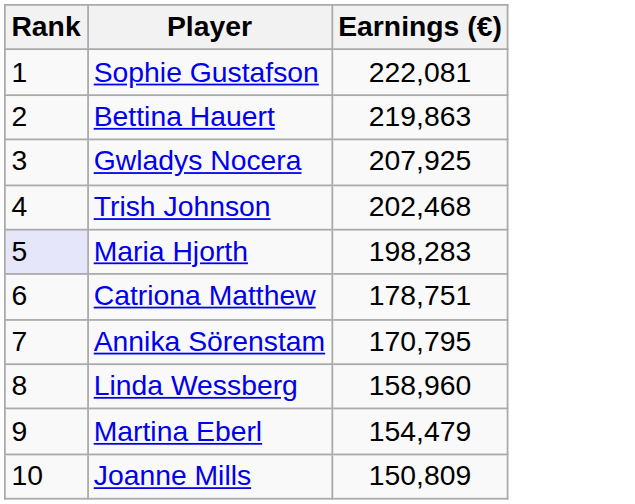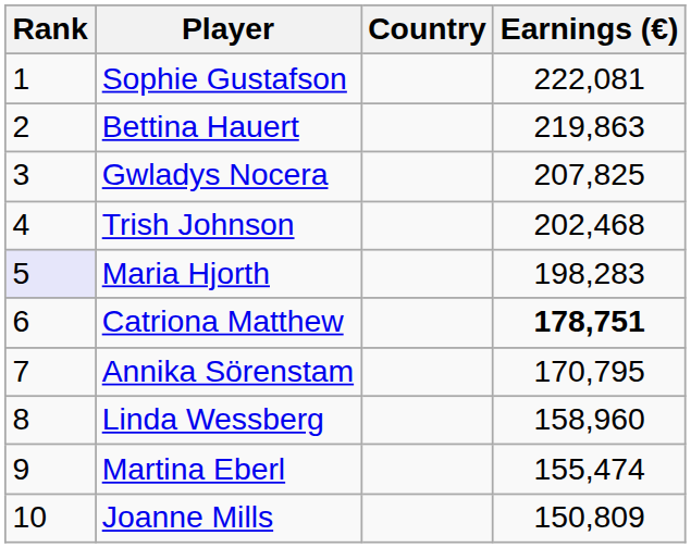+ column: Country
Gwladys Nocera | Earnings (€): 207,925 -> 207,825
Catriona Matthew | Earnings (€): normal -> bold
Martina Eberl | Earnings (€): 154,479 -> 155,474
